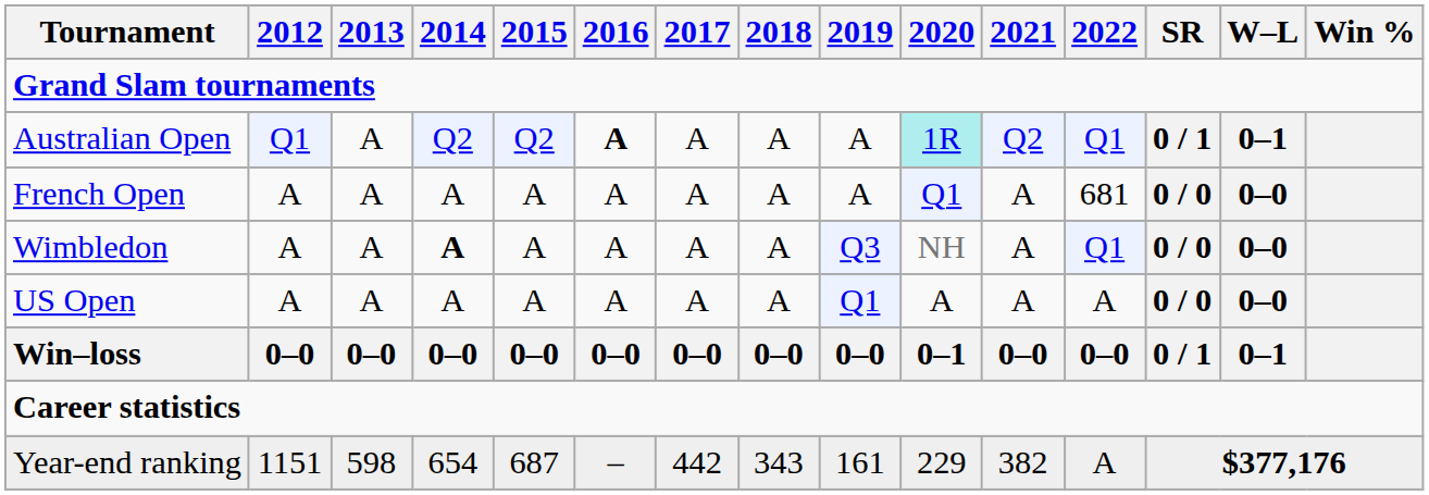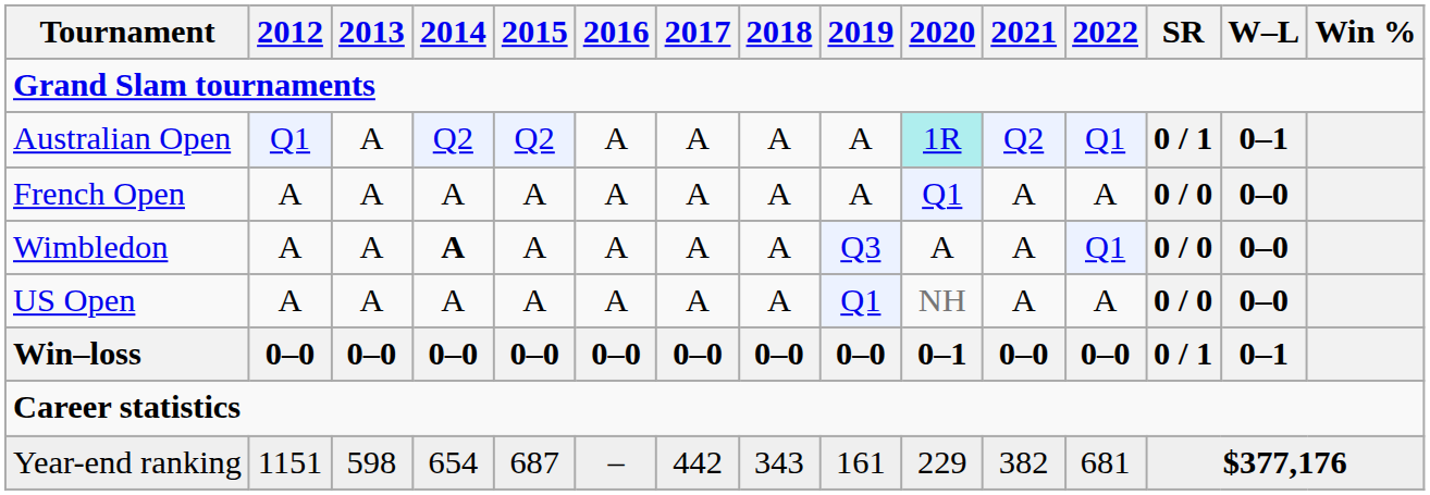Australian Open | 2016: bold -> normal
French Open | 2022: 681 -> A
Wimbledon | 2020: NH -> A
US Open | 2020: A -> NH
Year-end ranking | 2022: A -> 681
